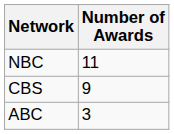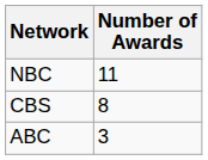CBS | Number of Awards: 9 -> 8
